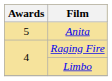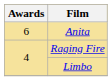Anita | Awards: 5 -> 6
